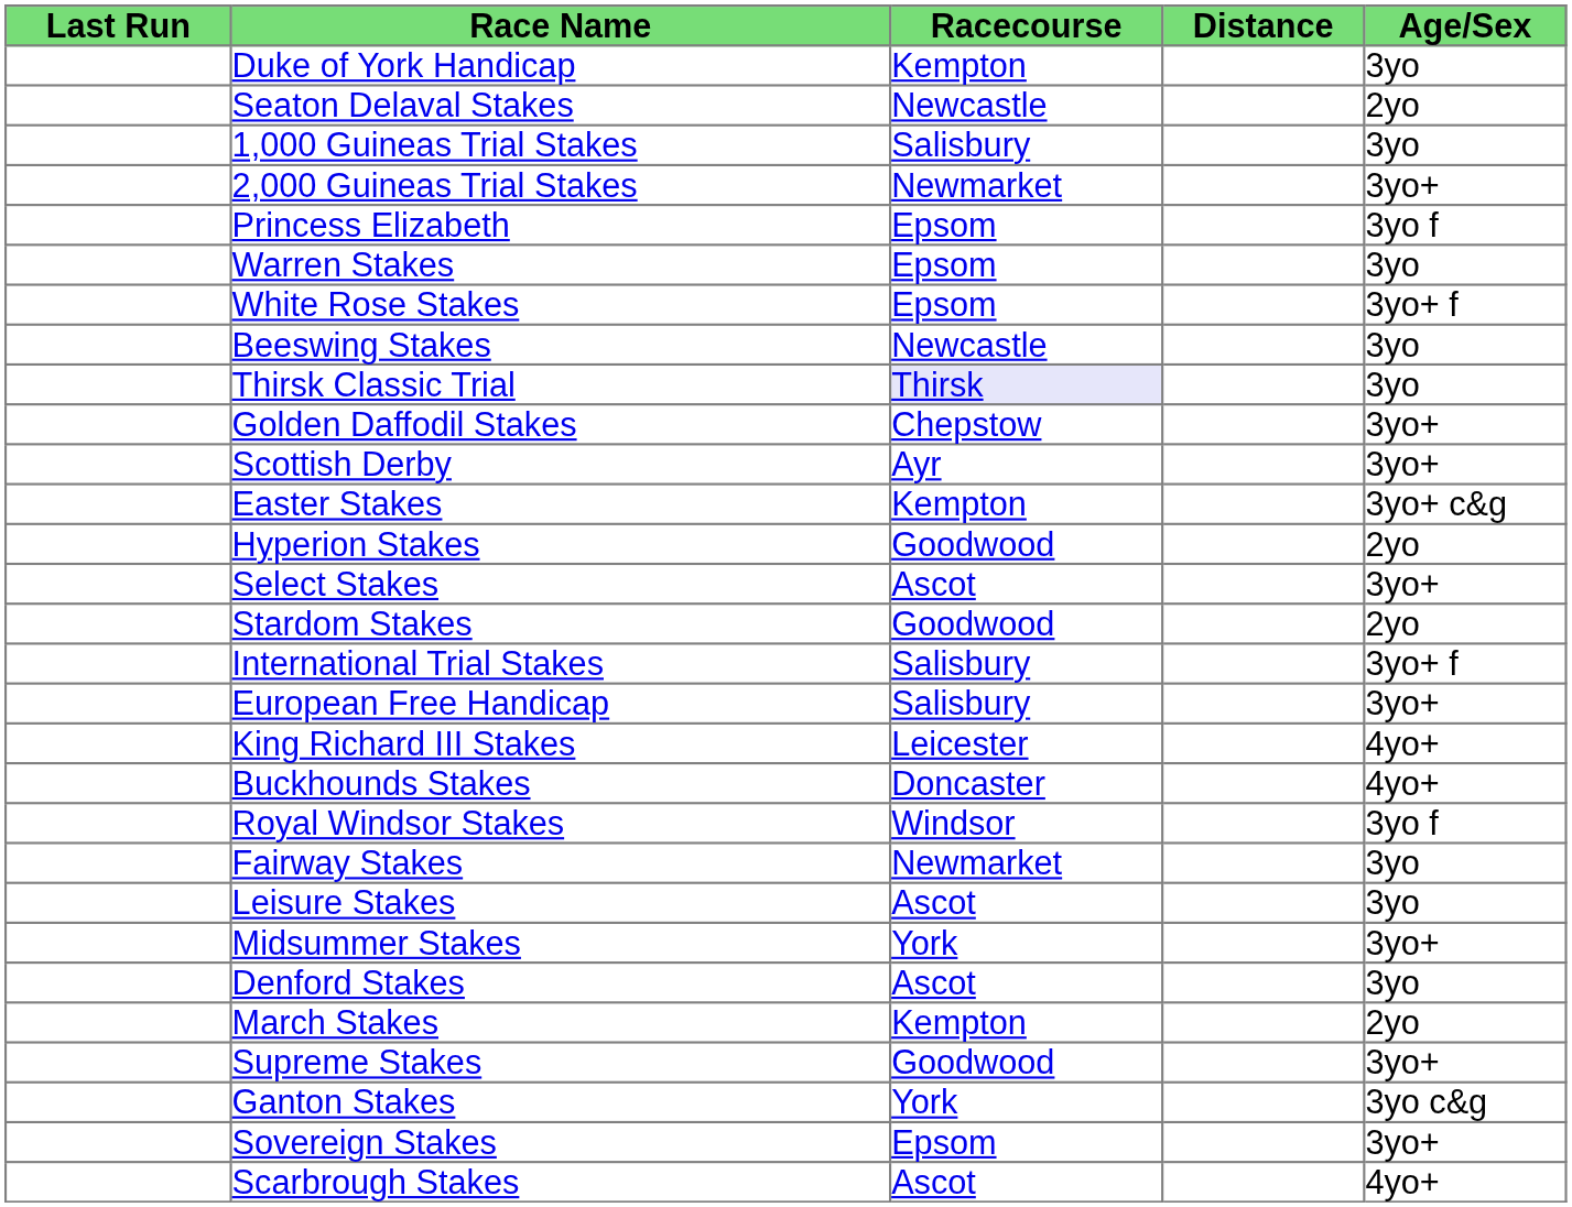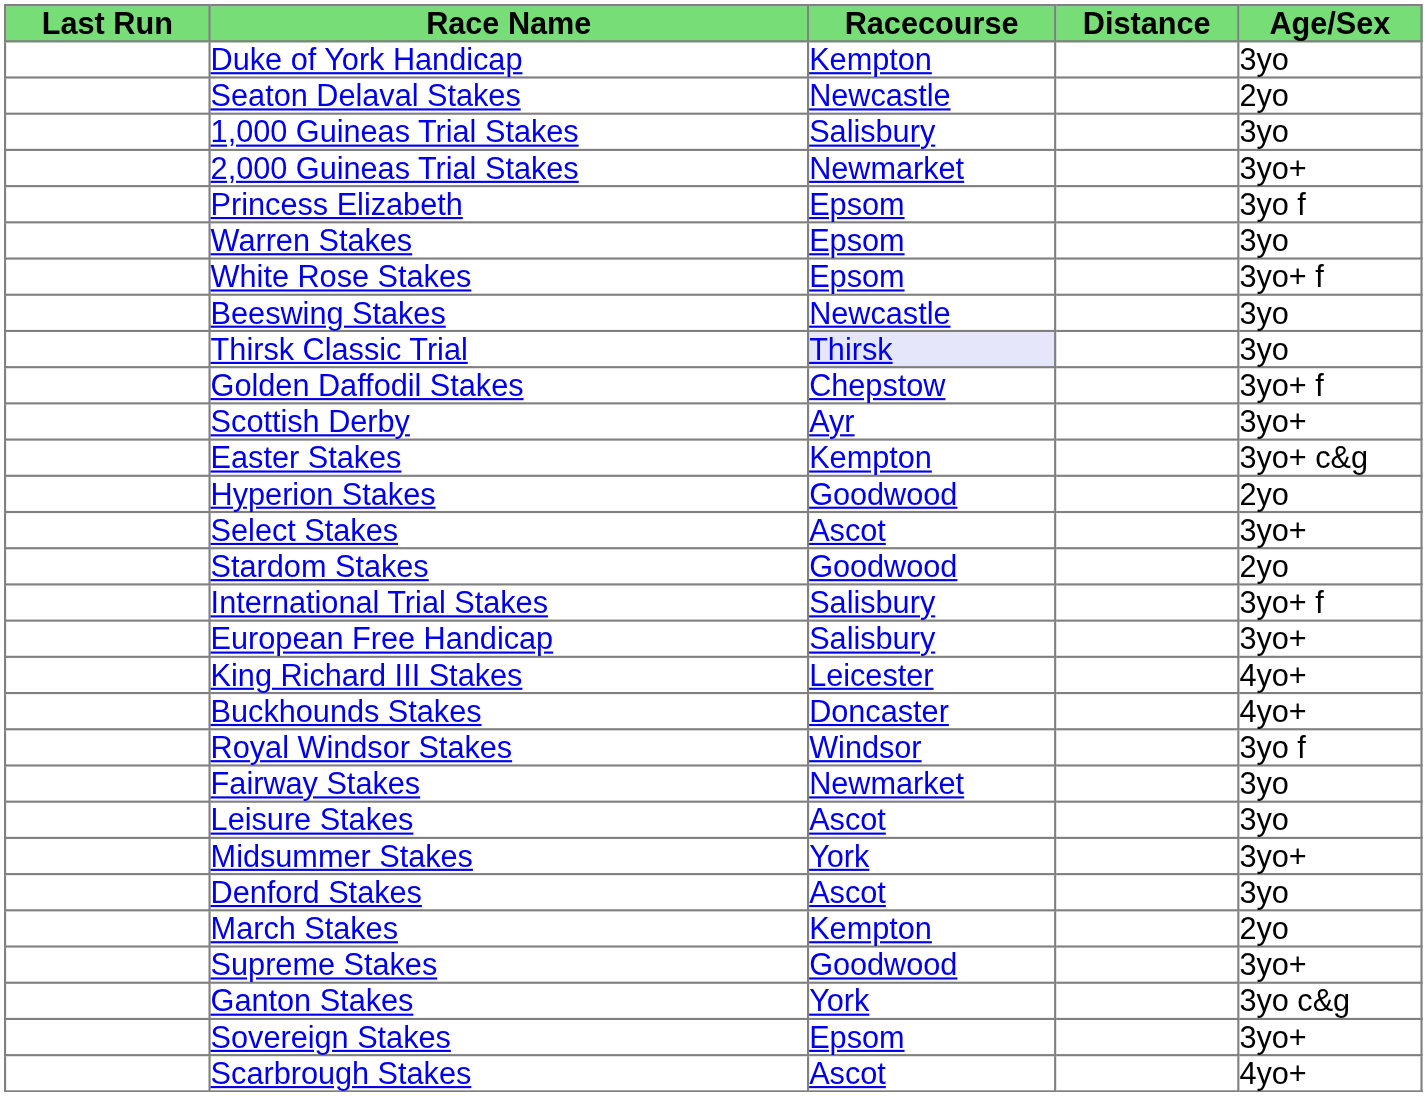Golden Daffodil Stakes | Age/Sex: 3yo+ -> 3yo+ f
